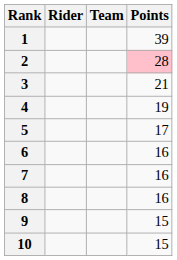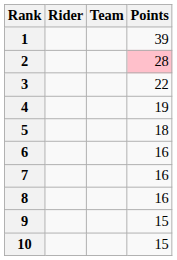3 | Points: 21 -> 22
5 | Points: 17 -> 18
